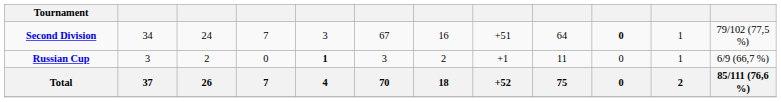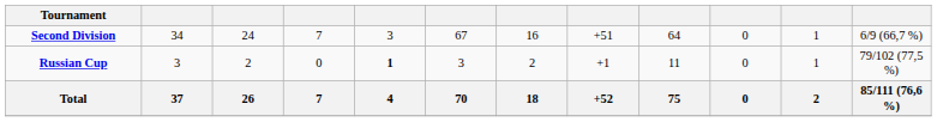Second Division | column 10: bold -> normal
Second Division | column 12: 79/102 (77,5 %) -> 6/9 (66,7 %)
Russian Cup | column 12: 6/9 (66,7 %) -> 79/102 (77,5 %)
